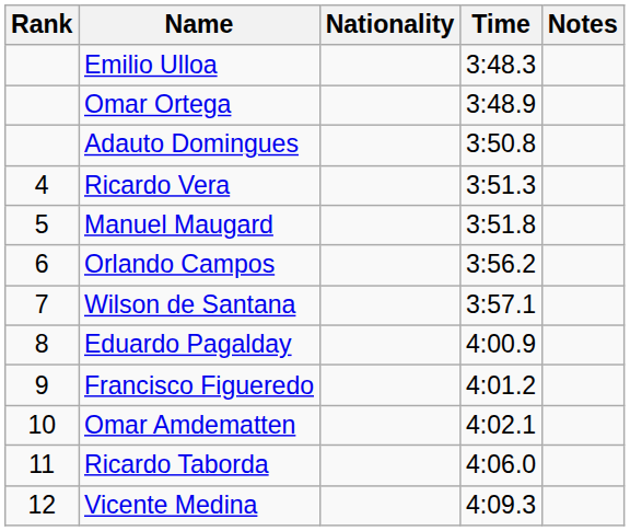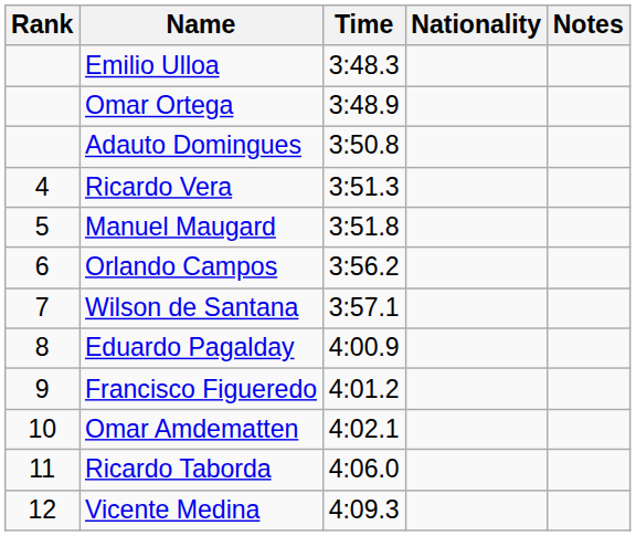columns swapped: Nationality <-> Time
